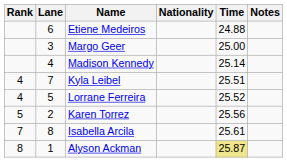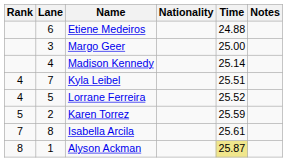Karen Torrez | Time: 25.56 -> 25.59
